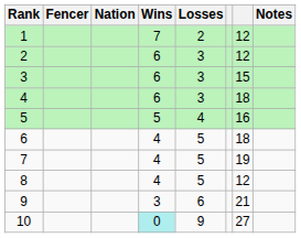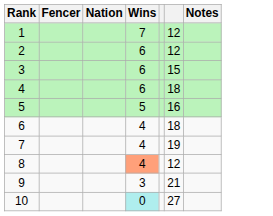- column: Losses | 2 | 3 | 3 | 3 | 4 | 5 | 5 | 5 | 6 | 9
8 | Wins: no background -> lightsalmon background
